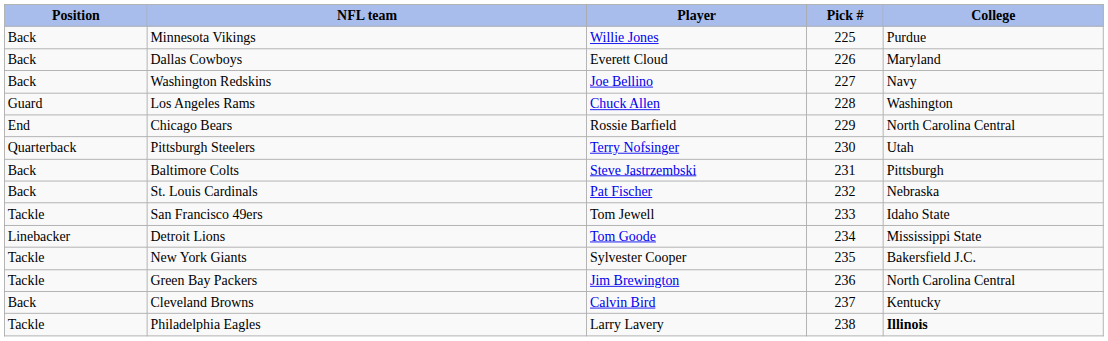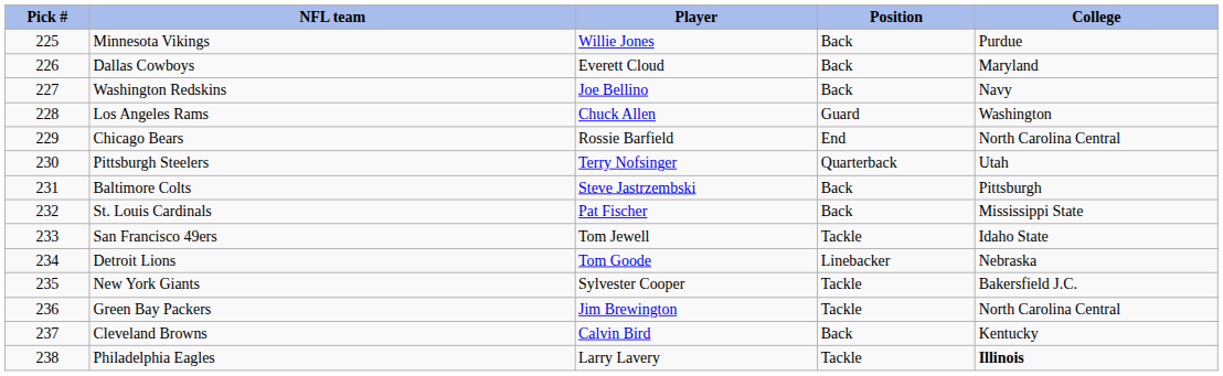columns swapped: Pick # <-> Position
St. Louis Cardinals | College: Nebraska -> Mississippi State
Detroit Lions | College: Mississippi State -> Nebraska
